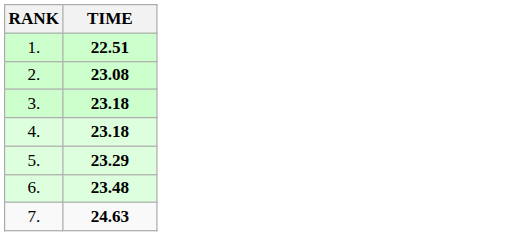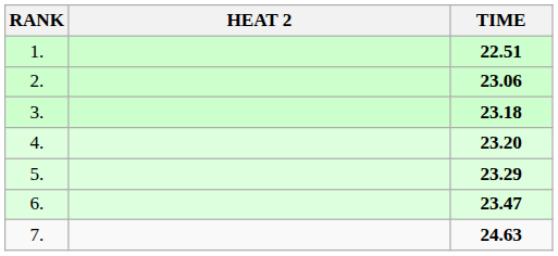+ column: HEAT 2
2. | TIME: 23.08 -> 23.06
4. | TIME: 23.18 -> 23.20
6. | TIME: 23.48 -> 23.47
